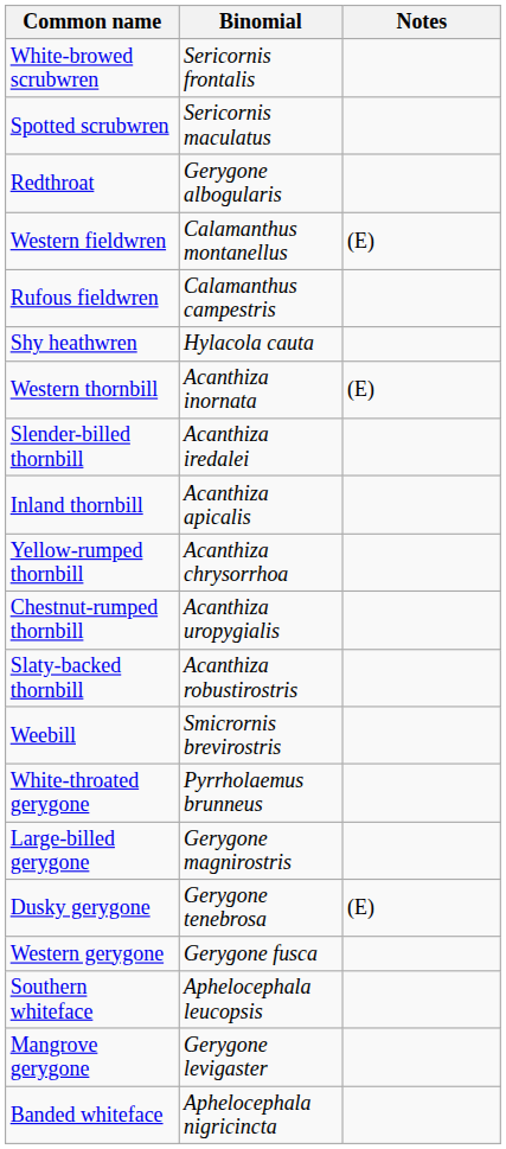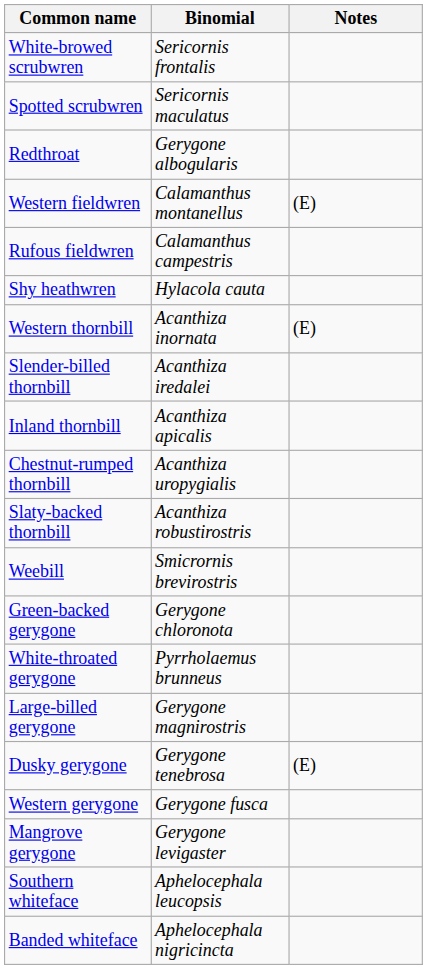- row: Yellow-rumped thornbill | Acanthiza chrysorrhoa
+ row: Green-backed gerygone | Gerygone chloronota
rows swapped: Mangrove gerygone <-> Southern whiteface
